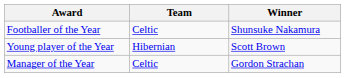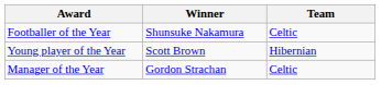columns swapped: Winner <-> Team
